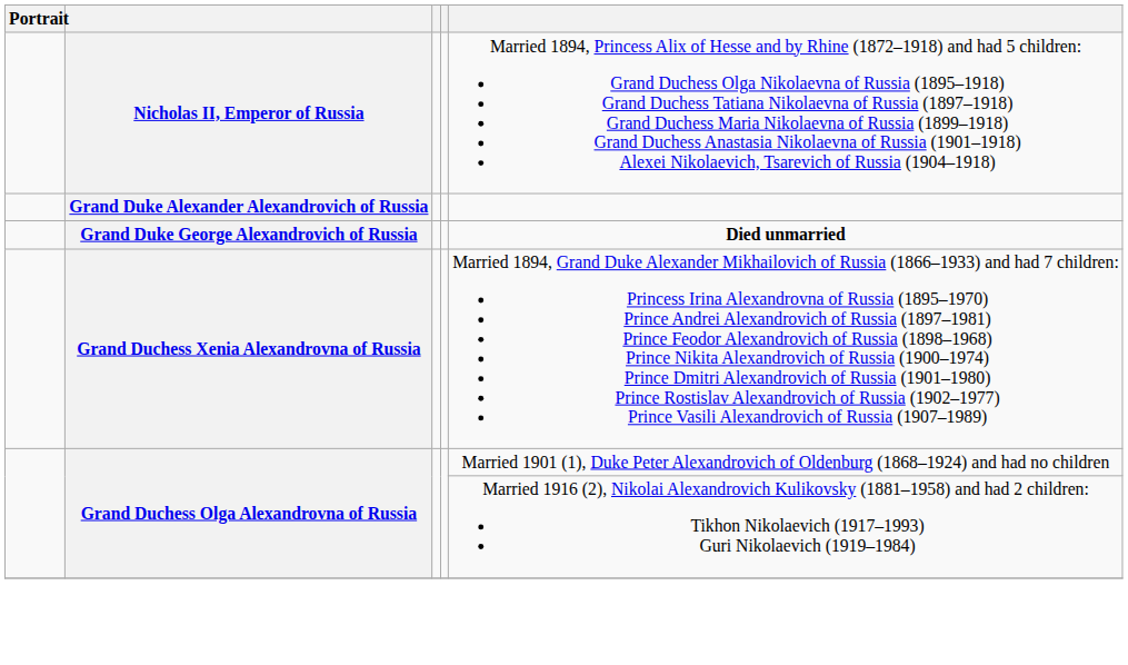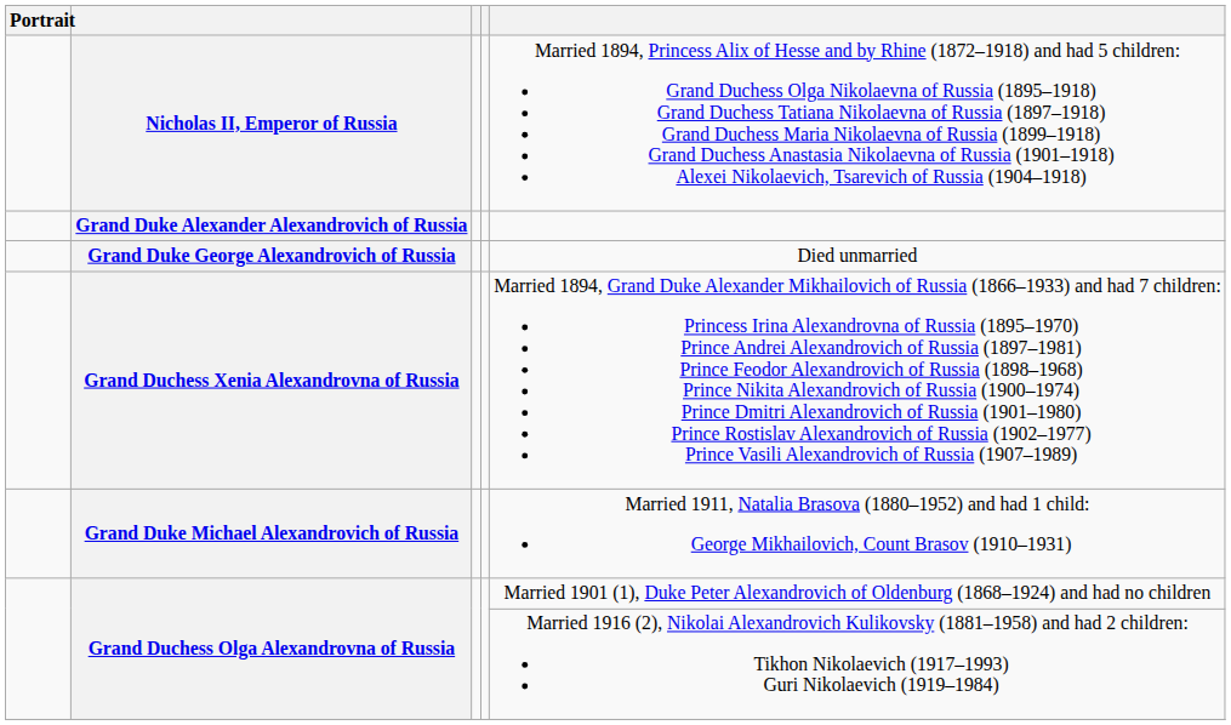Grand Duke George Alexandrovich of Russia | column 5: bold -> normal
+ row: Grand Duke Michael Alexandrovich of Russia | Married 1911, Natalia Brasova (1880–1952) and had 1 child: George Mikhailovich, Count Brasov (1910–1931)
